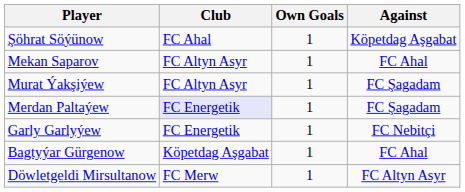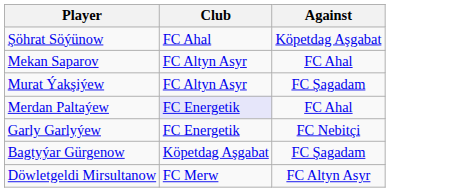- column: Own Goals | 1 | 1 | 1 | 1 | 1 | 1 | 1
Merdan Paltaýew | Against: FC Şagadam -> FC Ahal
Bagtyýar Gürgenow | Against: FC Ahal -> FC Şagadam
